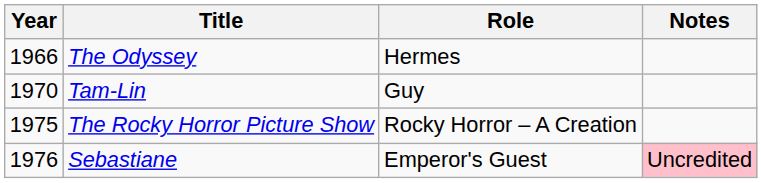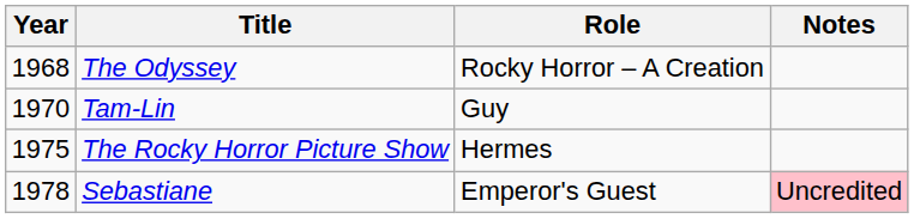The Odyssey | Year: 1966 -> 1968
The Odyssey | Role: Hermes -> Rocky Horror – A Creation
The Rocky Horror Picture Show | Role: Rocky Horror – A Creation -> Hermes
Sebastiane | Year: 1976 -> 1978
